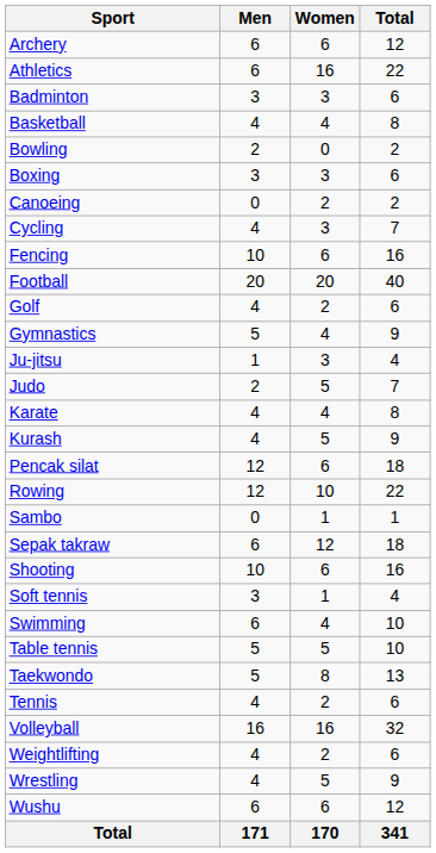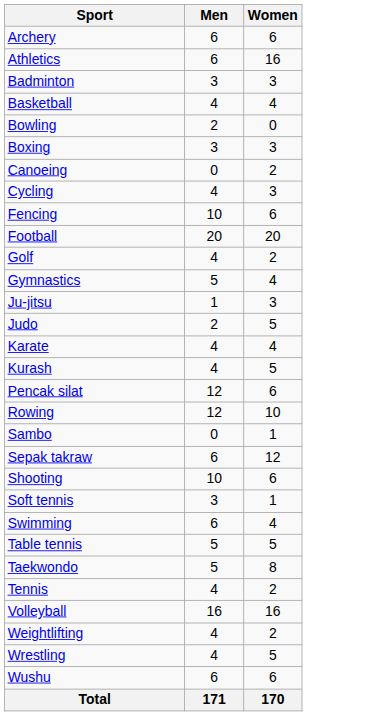- column: Total | 12 | 22 | 6 | 8 | 2 | 6 | 2 | 7 | 16 | 40 | 6 | 9 | 4 | 7 | 8 | 9 | 18 | 22 | 1 | 18 | 16 | 4 | 10 | 10 | 13 | 6 | 32 | 6 | 9 | 12 | 341
